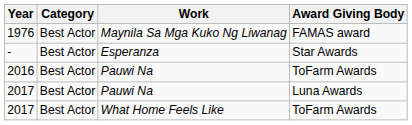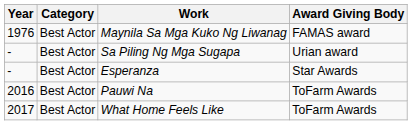+ row: - | Best Actor | Sa Piling Ng Mga Sugapa | Urian award
- row: 2017 | Best Actor | Pauwi Na | Luna Awards
